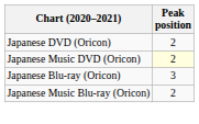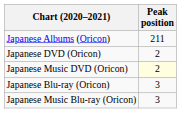+ row: Japanese Albums (Oricon) | 211
Japanese Music Blu-ray (Oricon) | Peak position: 2 -> 3
